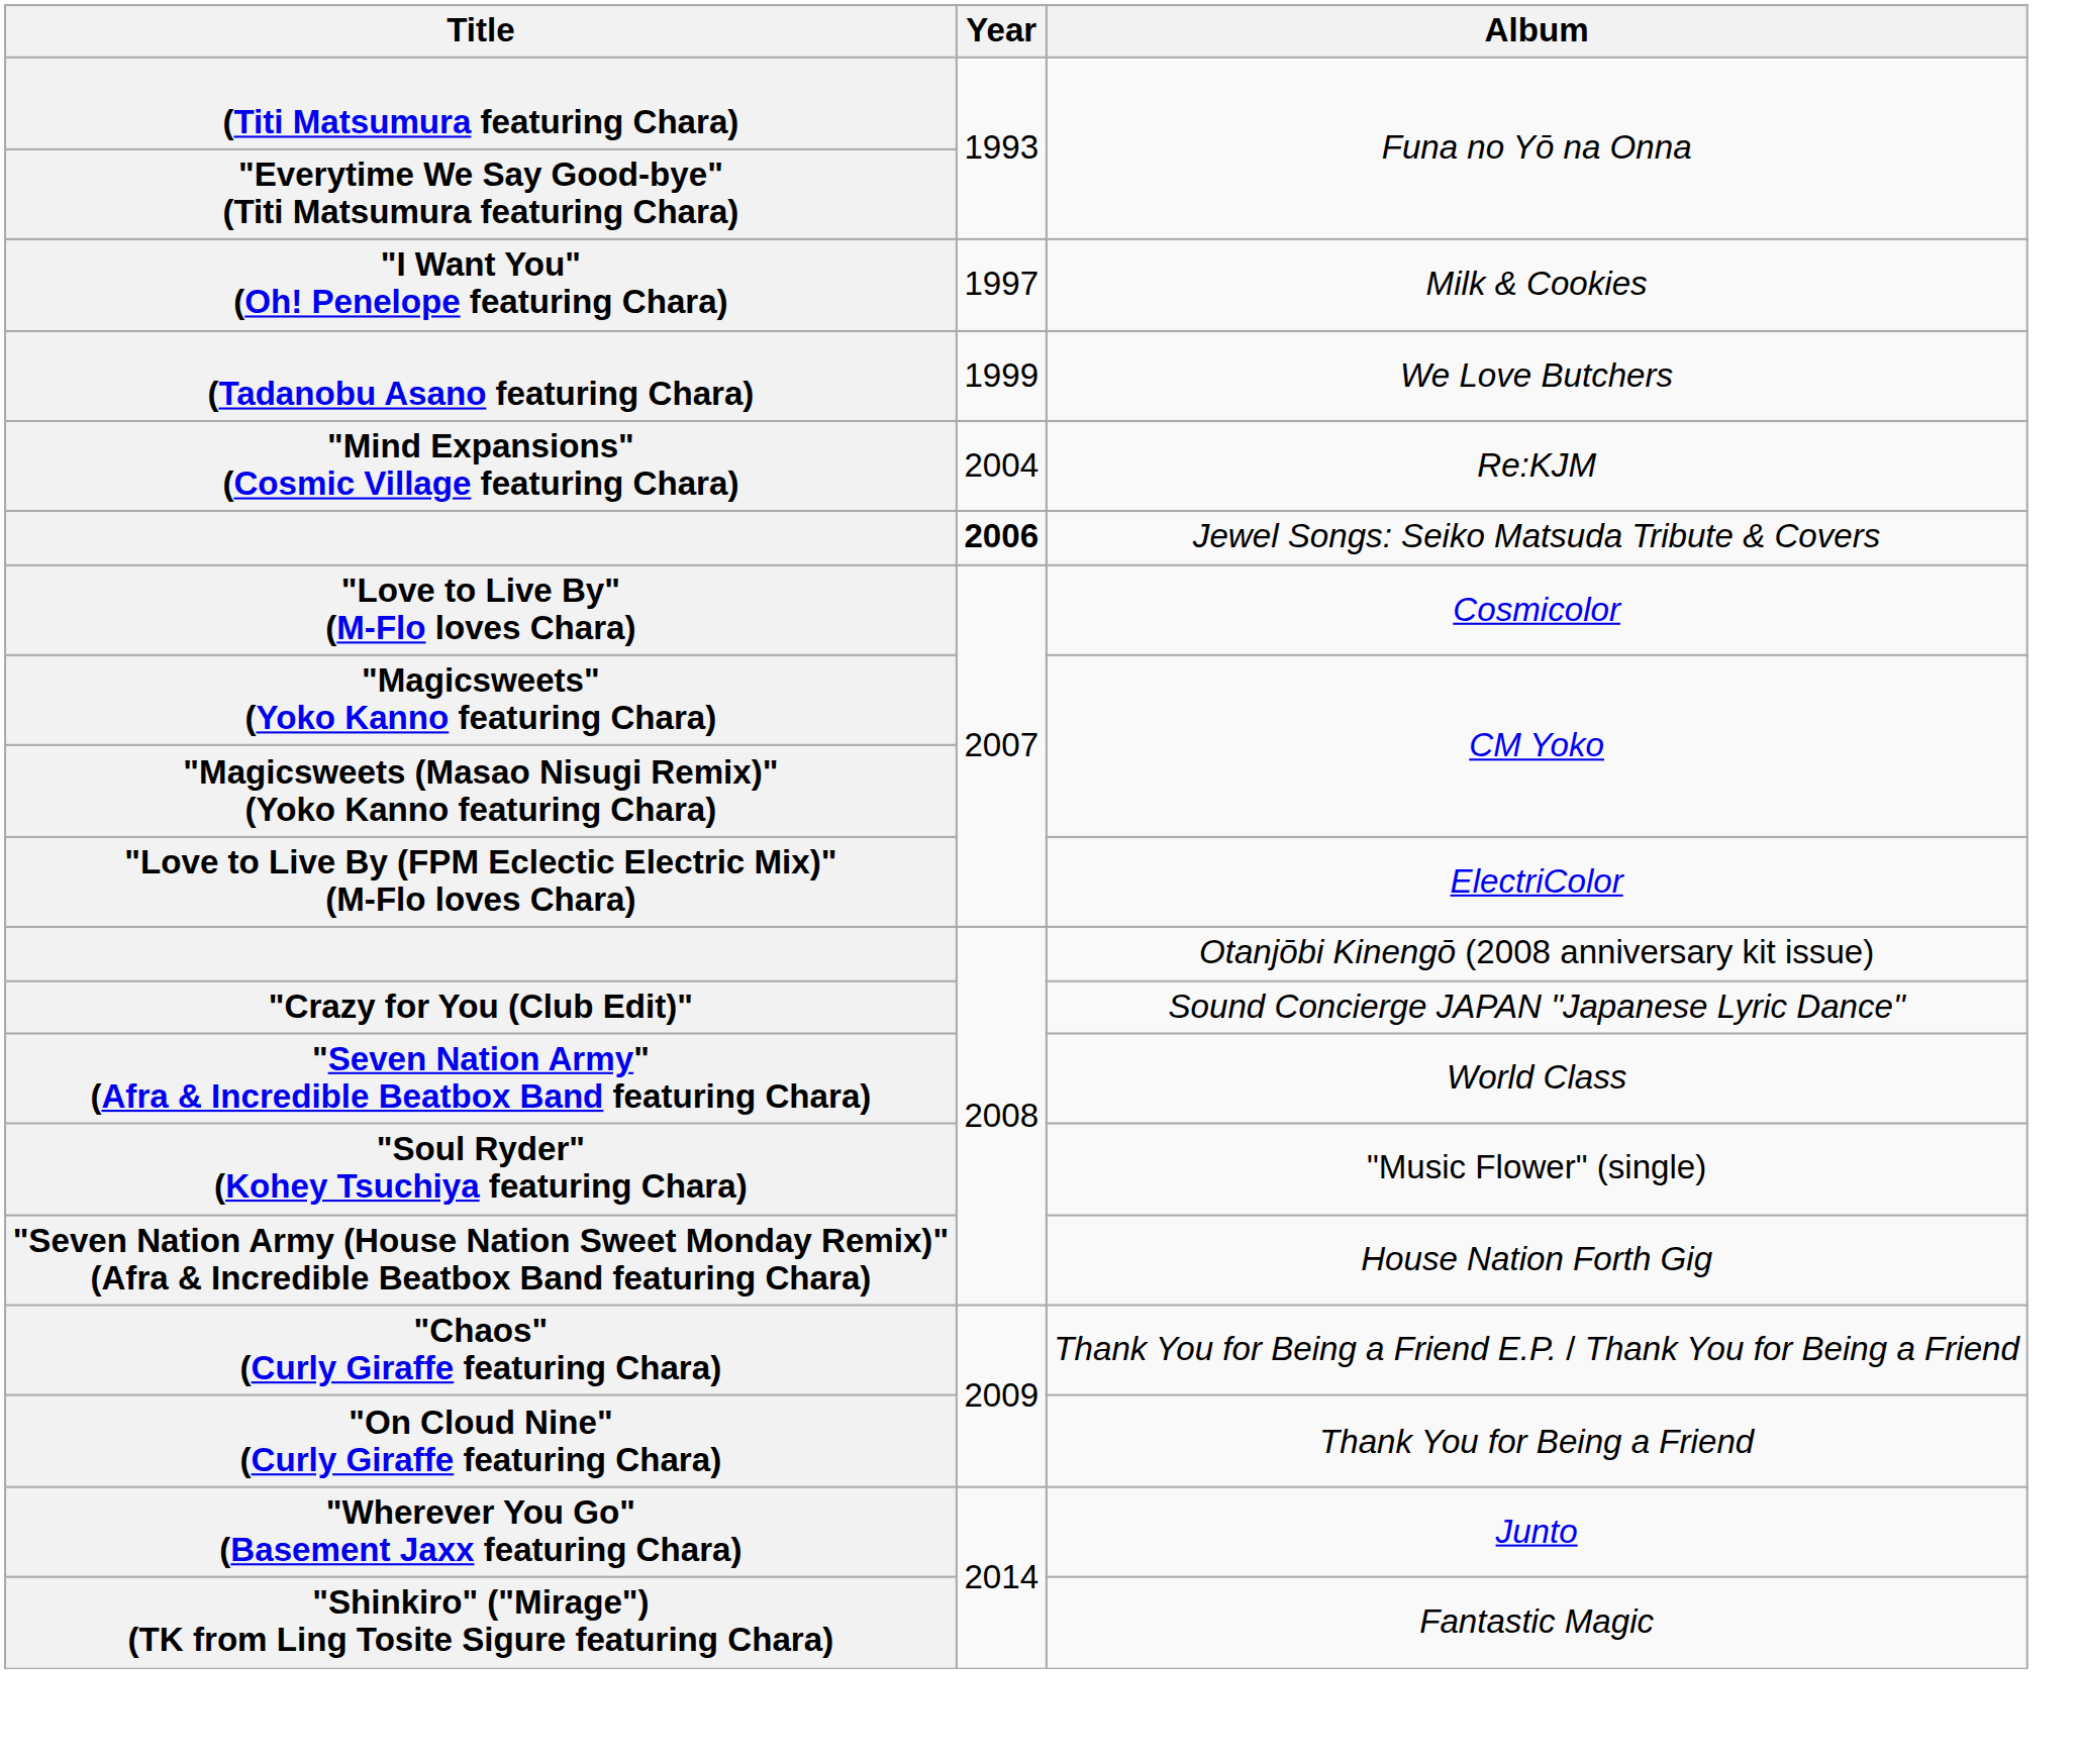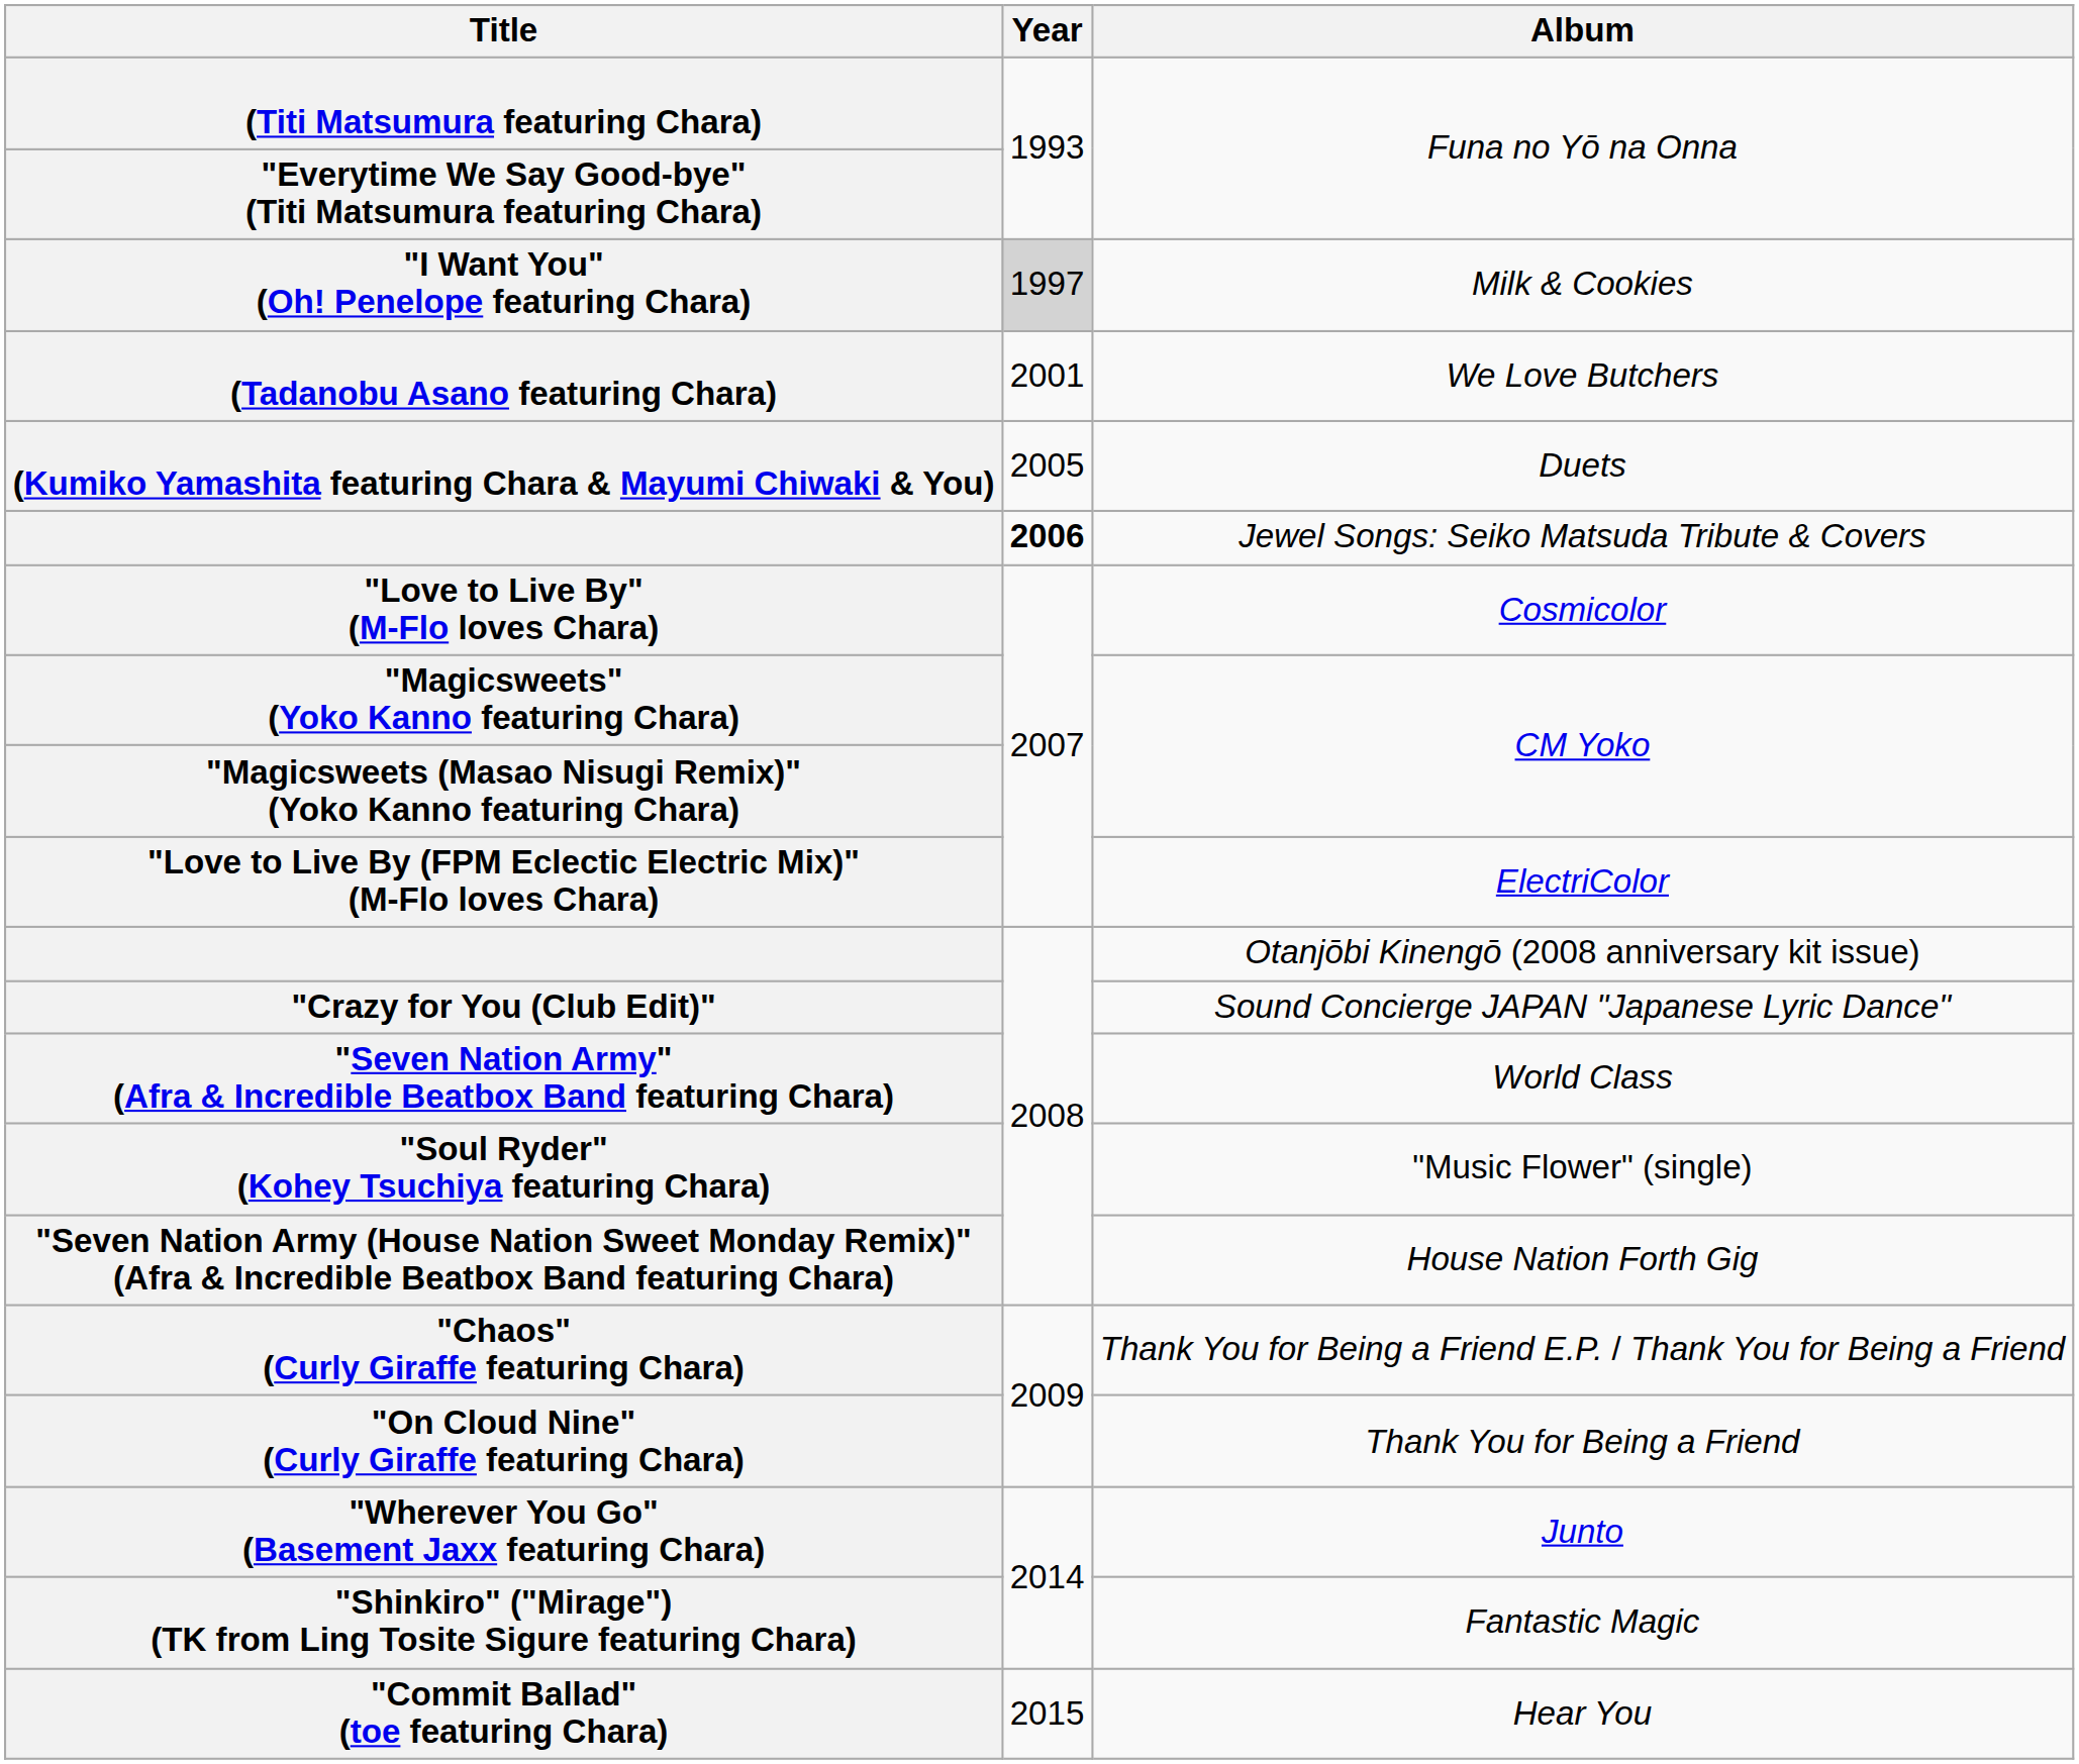Milk & Cookies | Year: no background -> lightgrey background
We Love Butchers | Year: 1999 -> 2001
- row: "Mind Expansions" (Cosmic Village featuring Chara) | 2004 | Re:KJM
+ row: (Kumiko Yamashita featuring Chara & Mayumi Chiwaki & You) | 2005 | Duets
+ row: "Commit Ballad" (toe featuring Chara) | 2015 | Hear You
